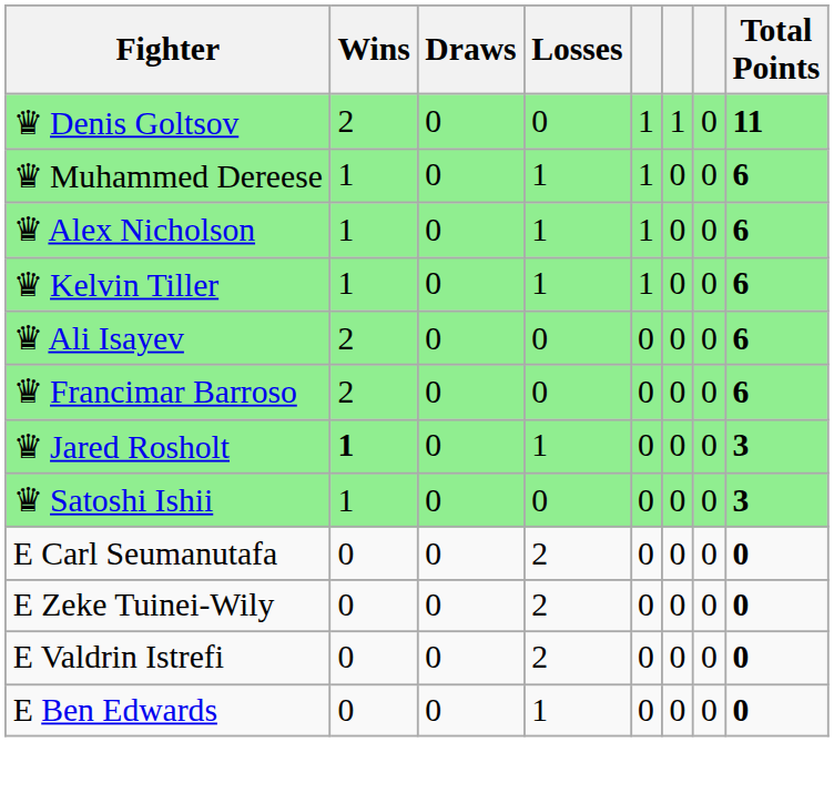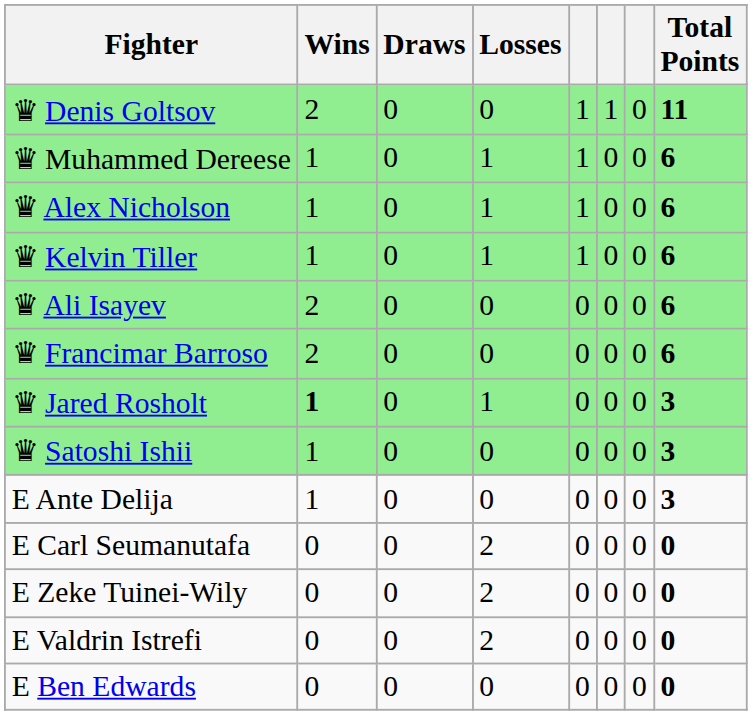+ row: E Ante Delija | 1 | 0 | 0 | 0 | 0 | 0 | 3
E Ben Edwards | Losses: 1 -> 0
